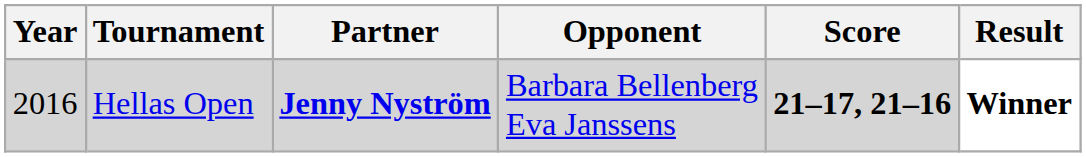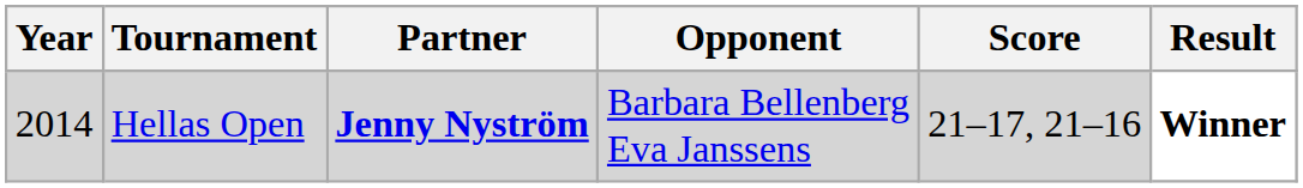Hellas Open | Year: 2016 -> 2014
Hellas Open | Score: bold -> normal
